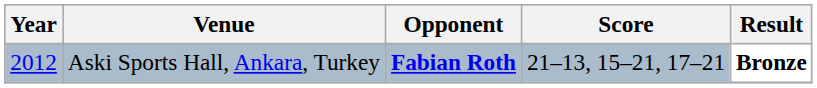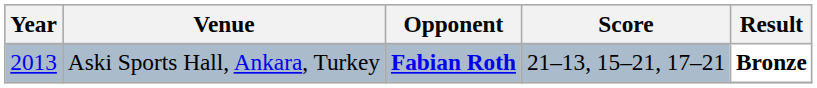Aski Sports Hall, Ankara, Turkey | Year: 2012 -> 2013
